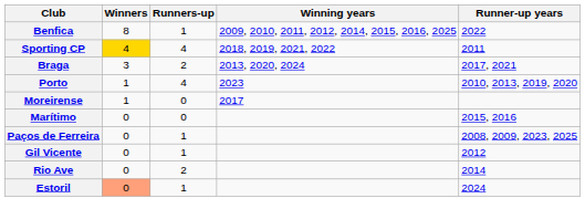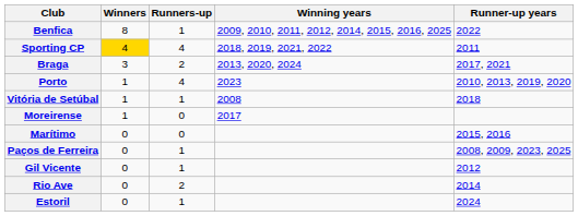+ row: Vitória de Setúbal | 1 | 1 | 2008 | 2018
Estoril | Winners: lightsalmon background -> no background
